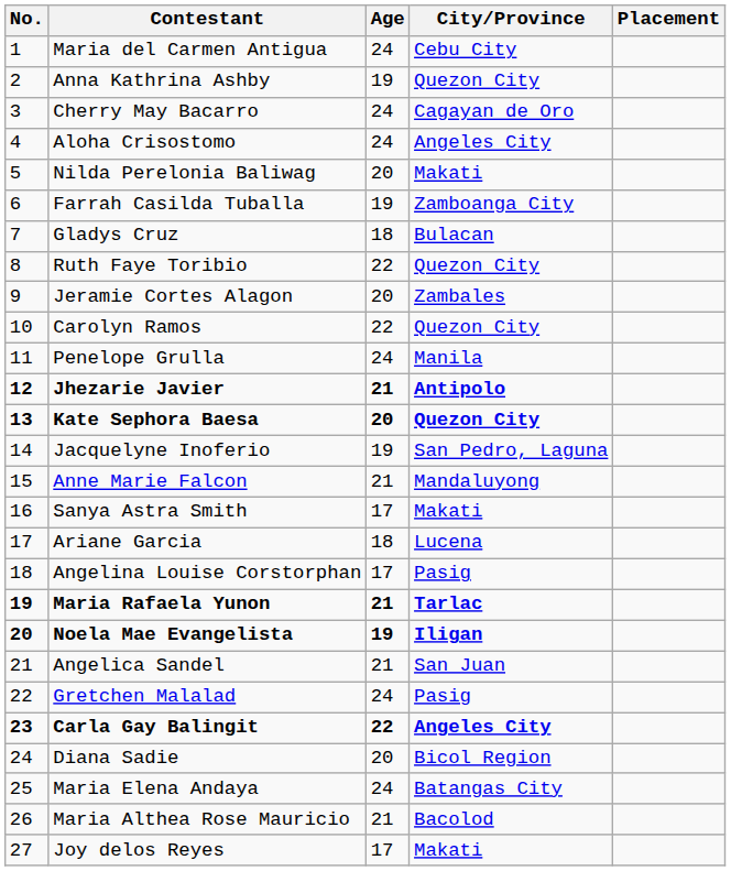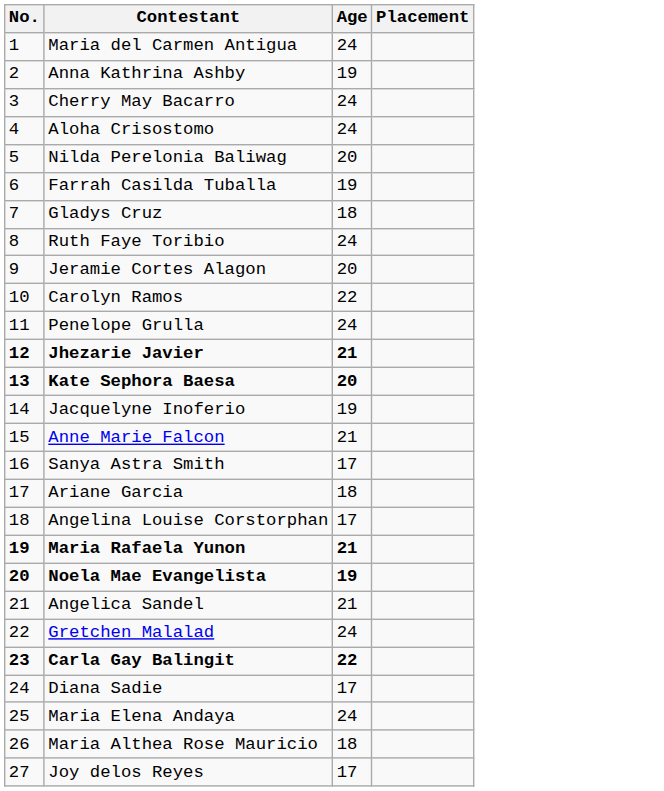- column: City/Province | Cebu City | Quezon City | Cagayan de Oro | Angeles City | Makati | Zamboanga City | Bulacan | Quezon City | Zambales | Quezon City | Manila | Antipolo | Quezon City | San Pedro, Laguna | Mandaluyong | Makati | Lucena | Pasig | Tarlac | Iligan | San Juan | Pasig | Angeles City | Bicol Region | Batangas City | Bacolod | Makati
Ruth Faye Toribio | Age: 22 -> 24
Diana Sadie | Age: 20 -> 17
Maria Althea Rose Mauricio | Age: 21 -> 18
